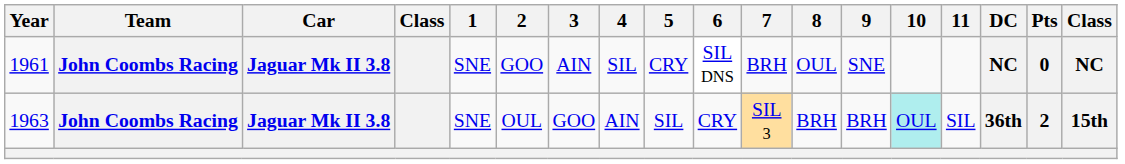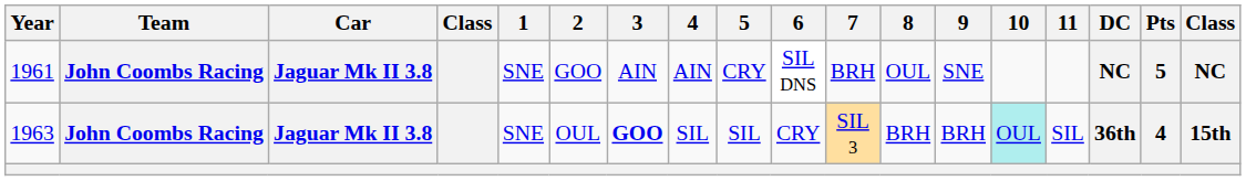1961 | 4: SIL -> AIN
1961 | Pts: 0 -> 5
1963 | 3: normal -> bold
1963 | 4: AIN -> SIL
1963 | Pts: 2 -> 4
